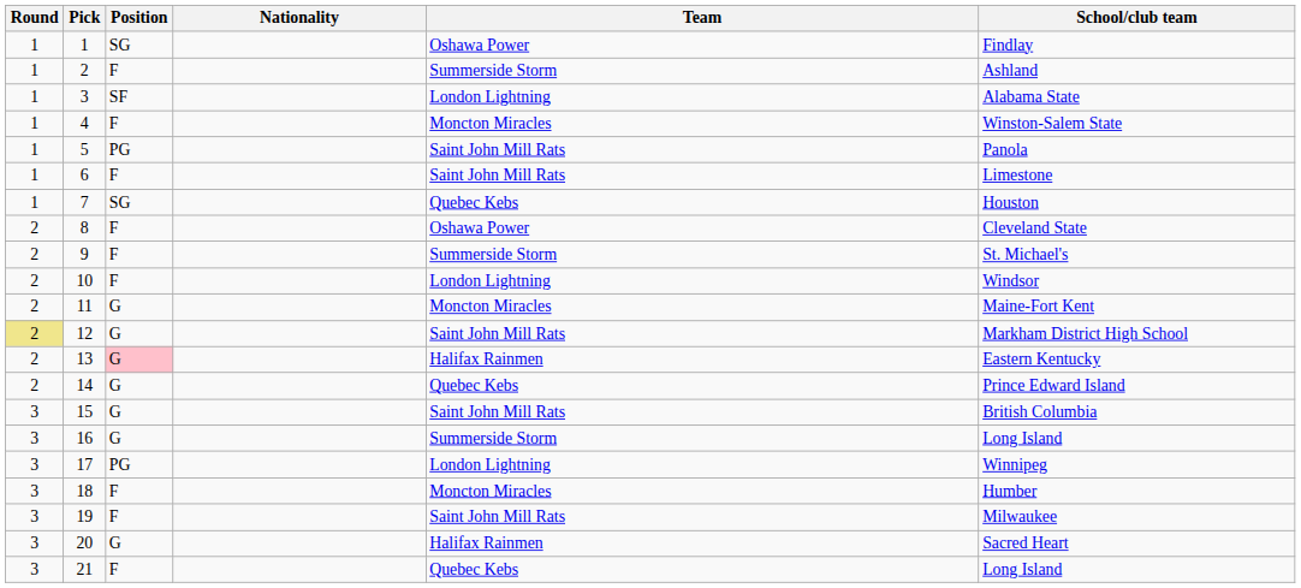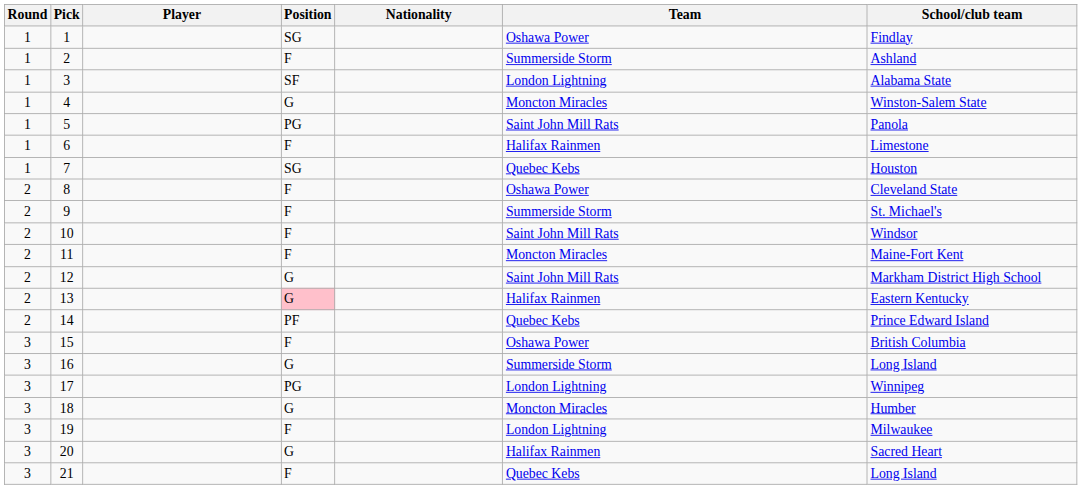+ column: Player
4 | Position: F -> G
6 | Team: Saint John Mill Rats -> Halifax Rainmen
10 | Team: London Lightning -> Saint John Mill Rats
11 | Position: G -> F
12 | Round: khaki background -> no background
14 | Position: G -> PF
15 | Position: G -> F
15 | Team: Saint John Mill Rats -> Oshawa Power
18 | Position: F -> G
19 | Team: Saint John Mill Rats -> London Lightning
